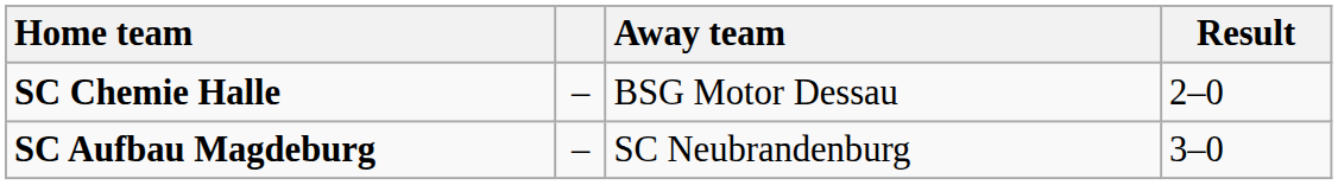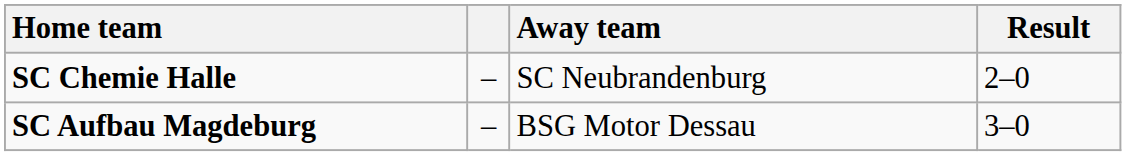SC Chemie Halle | Away team: BSG Motor Dessau -> SC Neubrandenburg
SC Aufbau Magdeburg | Away team: SC Neubrandenburg -> BSG Motor Dessau
